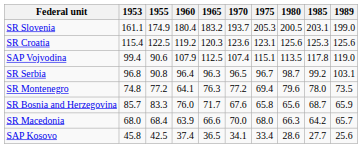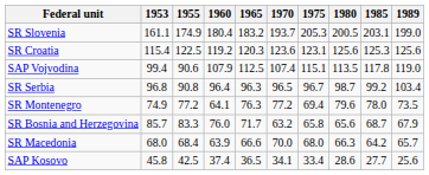SR Serbia | 1989: 103.1 -> 103.4
SR Montenegro | 1953: 74.8 -> 74.9
SR Bosnia and Herzegovina | 1970: 67.6 -> 63.2
SR Bosnia and Herzegovina | 1989: 65.9 -> 67.9
